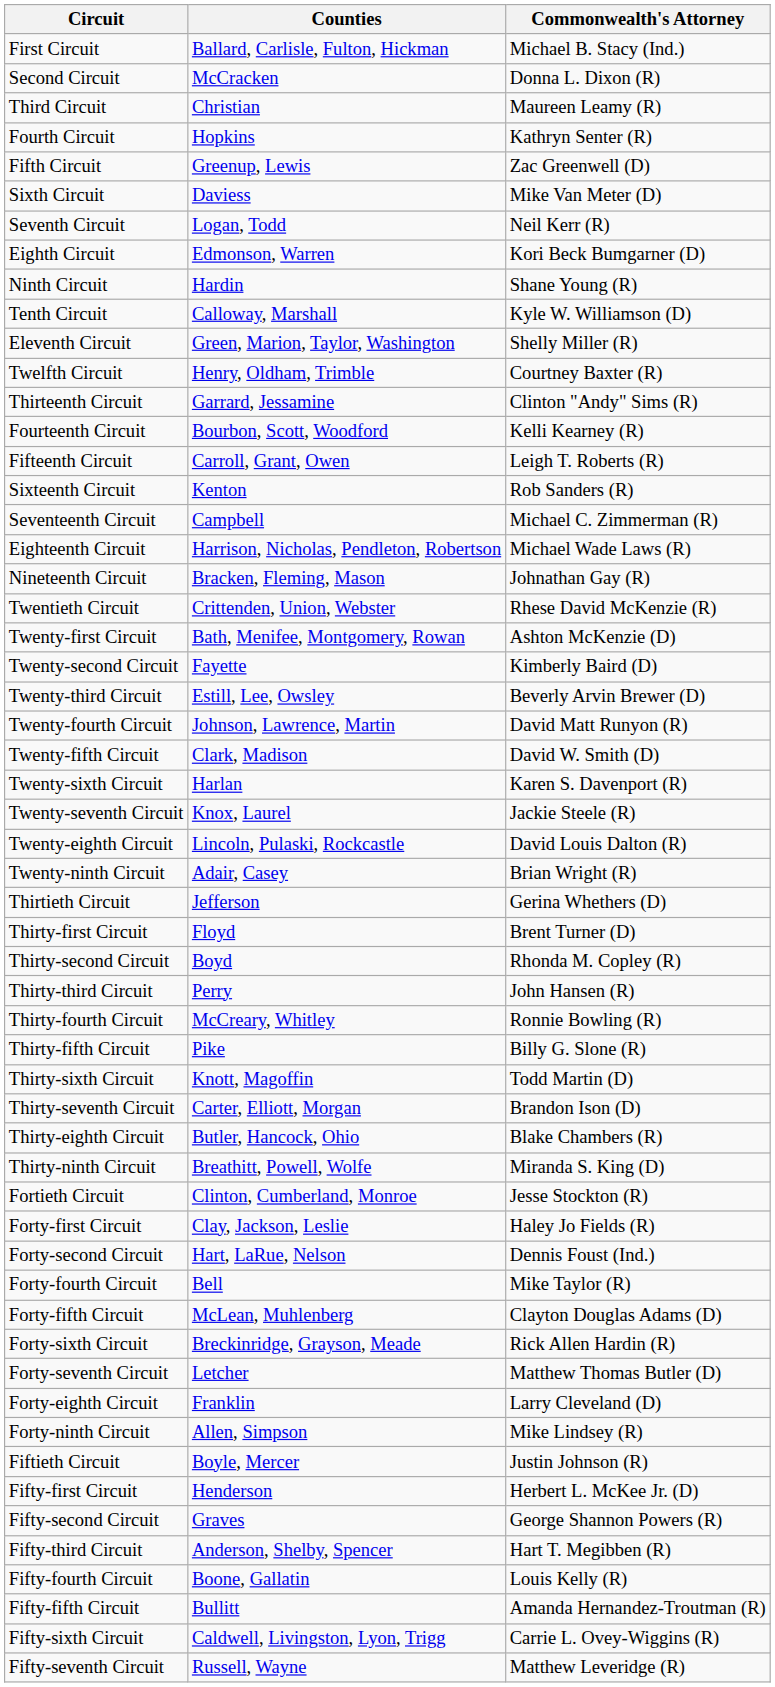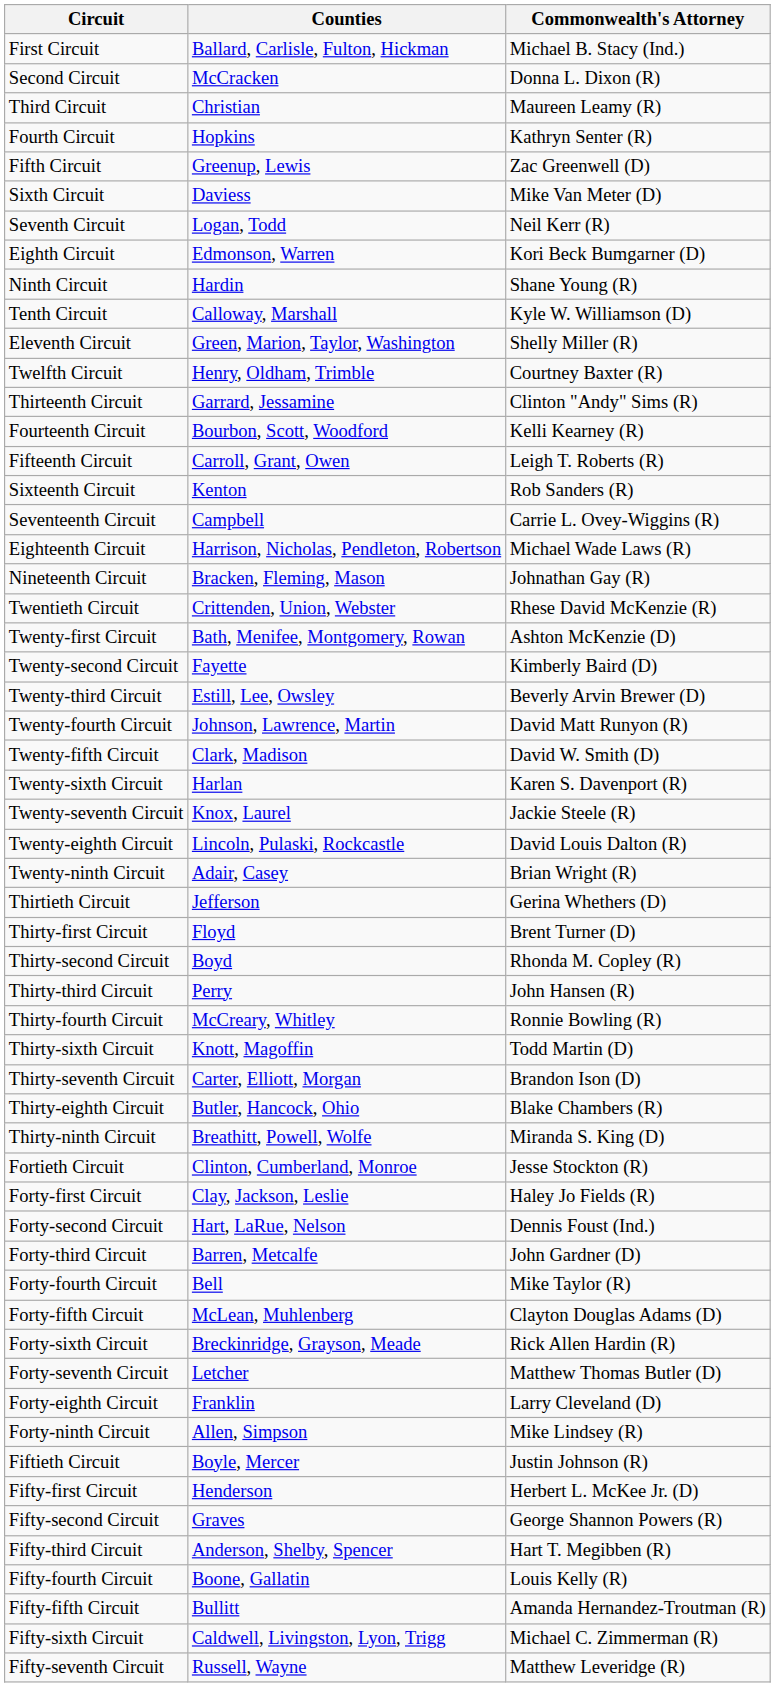Seventeenth Circuit | Commonwealth's Attorney: Michael C. Zimmerman (R) -> Carrie L. Ovey-Wiggins (R)
- row: Thirty-fifth Circuit | Pike | Billy G. Slone (R)
+ row: Forty-third Circuit | Barren, Metcalfe | John Gardner (D)
Fifty-sixth Circuit | Commonwealth's Attorney: Carrie L. Ovey-Wiggins (R) -> Michael C. Zimmerman (R)
